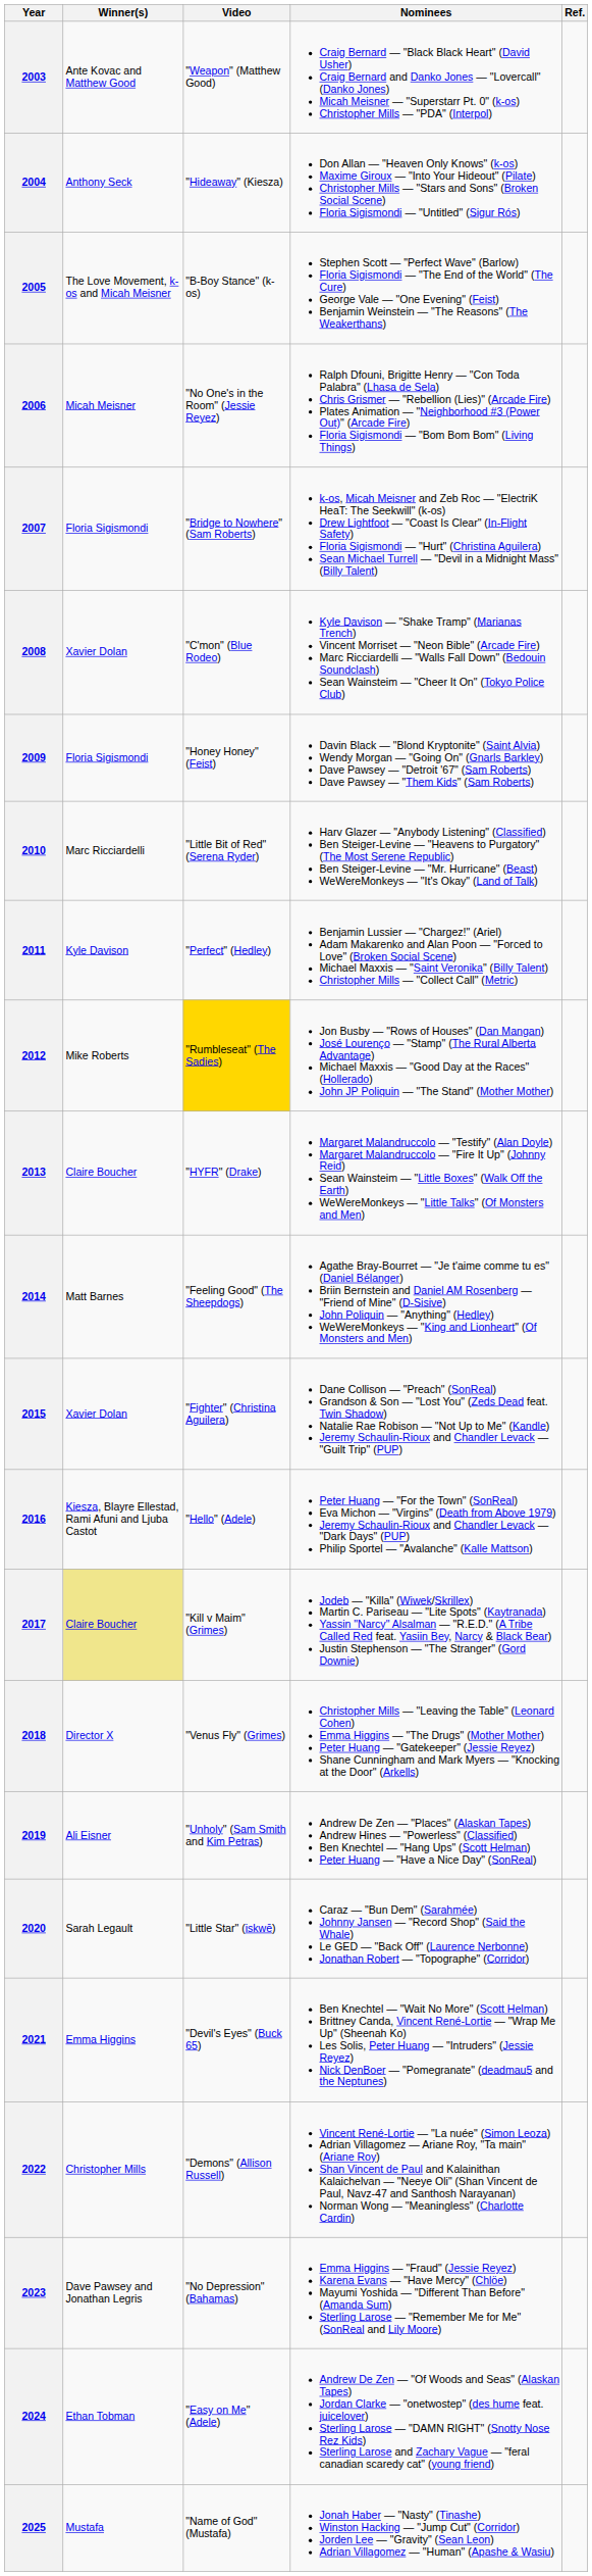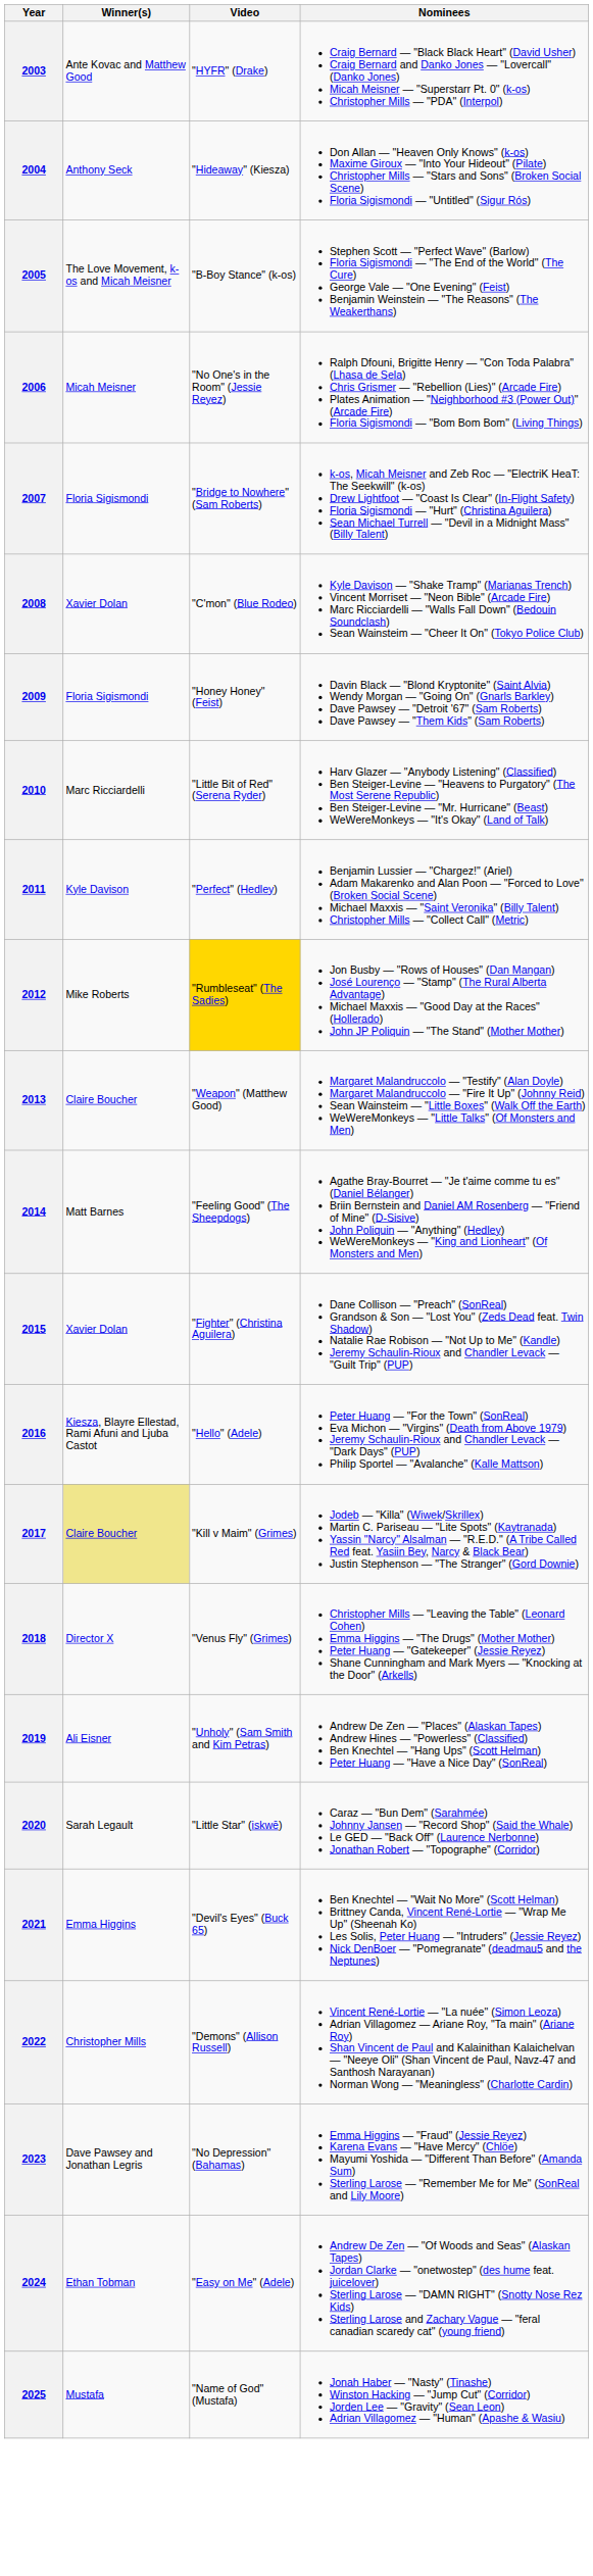- column: Ref.
2003 | Video: "Weapon" (Matthew Good) -> "HYFR" (Drake)
2013 | Video: "HYFR" (Drake) -> "Weapon" (Matthew Good)
